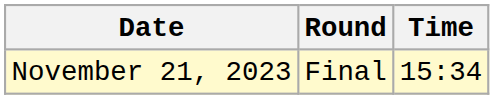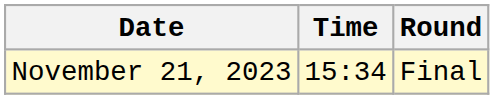columns swapped: Time <-> Round
